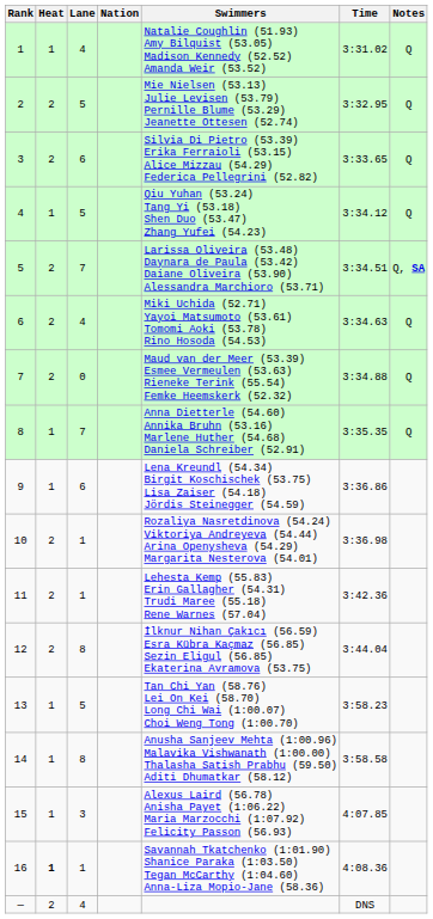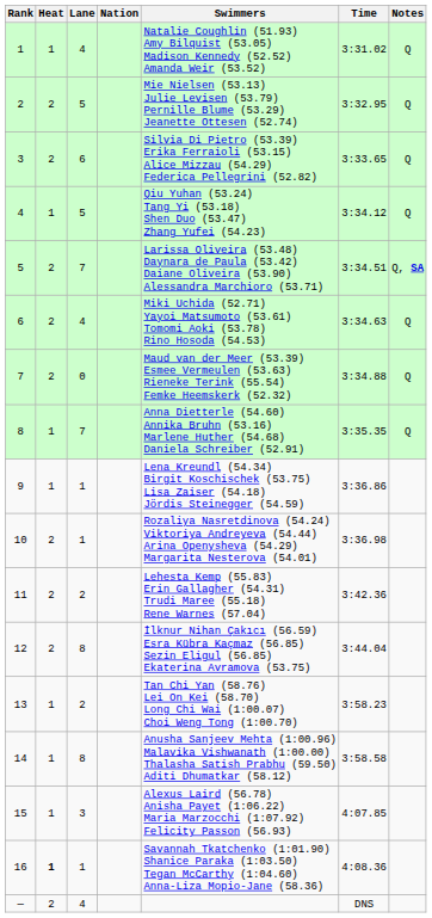9 | Lane: 6 -> 1
11 | Lane: 1 -> 2
13 | Lane: 5 -> 2
